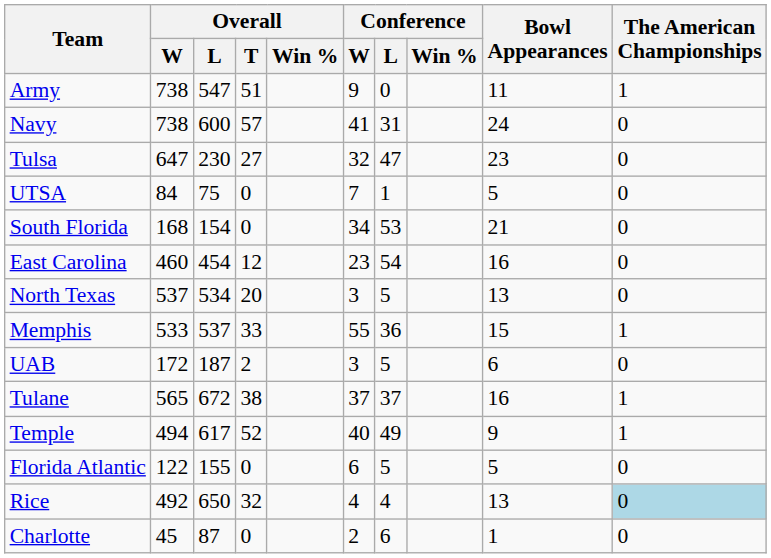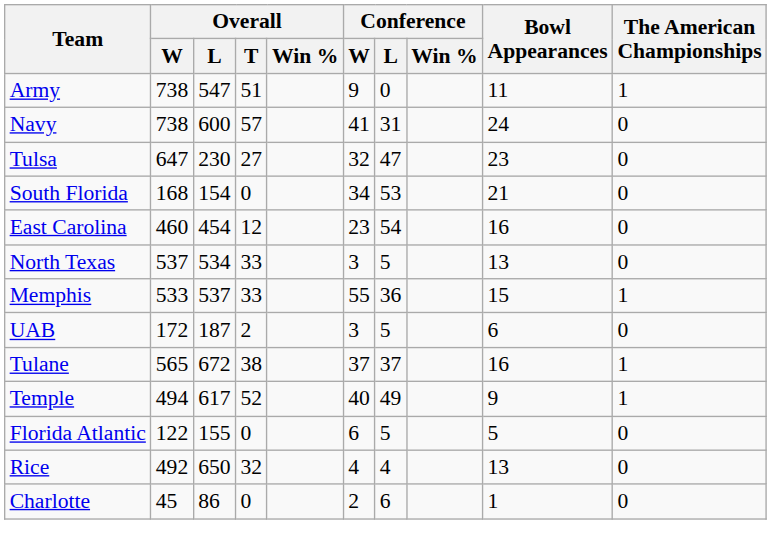- row: UTSA | 84 | 75 | 0 | 7 | 1 | 5 | 0
North Texas | Overall / T: 20 -> 33
Rice | The American Championships: lightblue background -> no background
Charlotte | Overall / L: 87 -> 86
